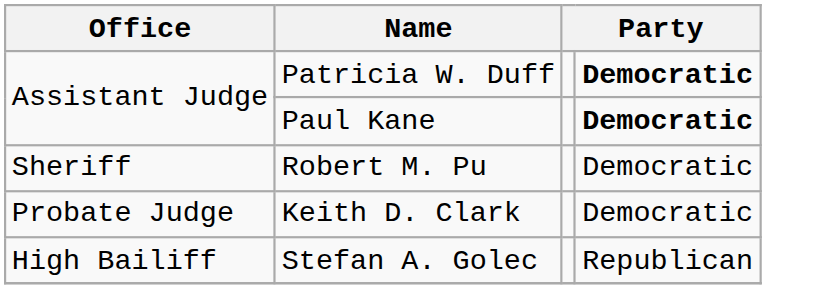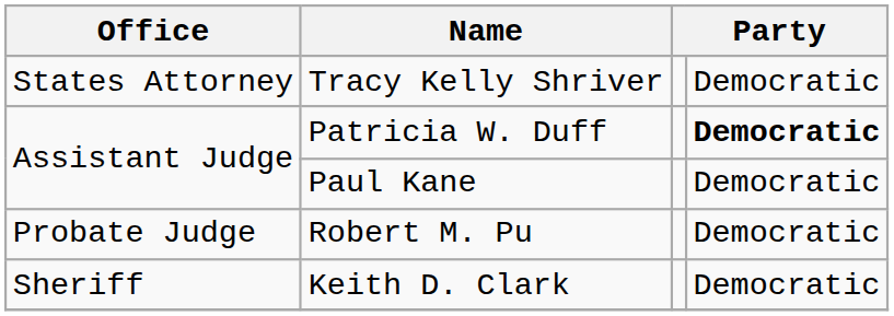+ row: States Attorney | Tracy Kelly Shriver | Democratic
Paul Kane | column 4: bold -> normal
Robert M. Pu | Office: Sheriff -> Probate Judge
Keith D. Clark | Office: Probate Judge -> Sheriff
- row: High Bailiff | Stefan A. Golec | Republican
